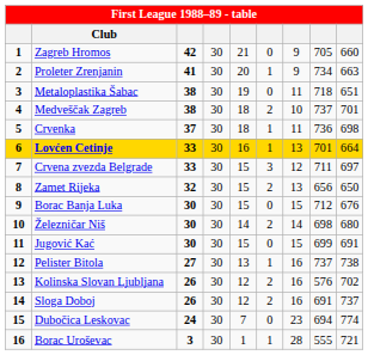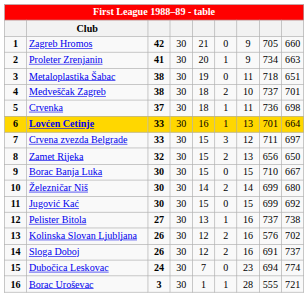Borac Banja Luka | column 8: 712 -> 710
Borac Banja Luka | column 9: 676 -> 667
Železničar Niš | column 8: 698 -> 699
Jugović Kać | column 9: 691 -> 692
